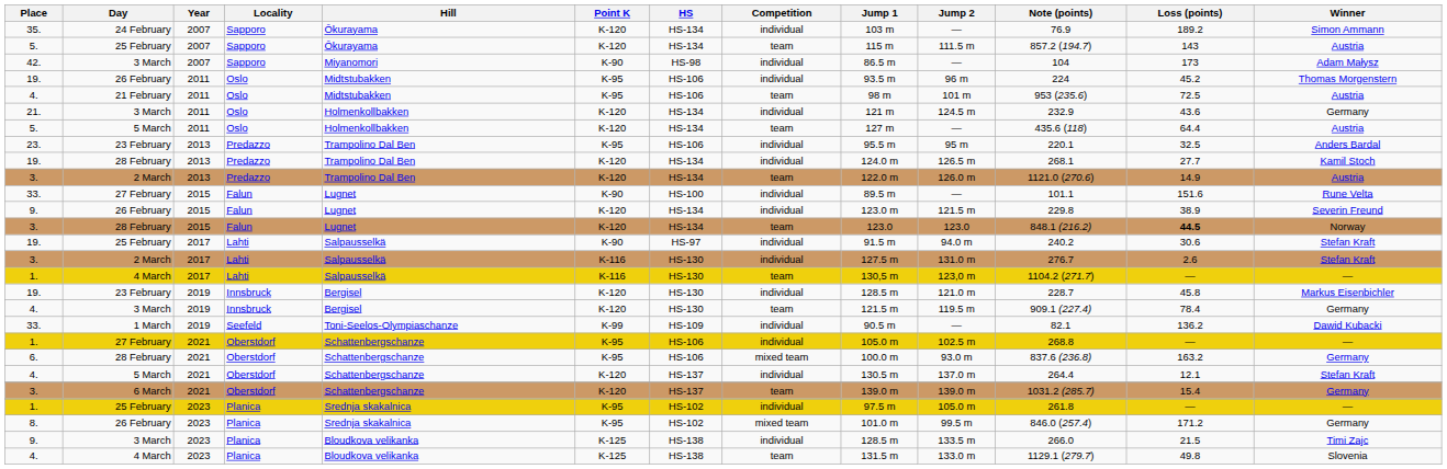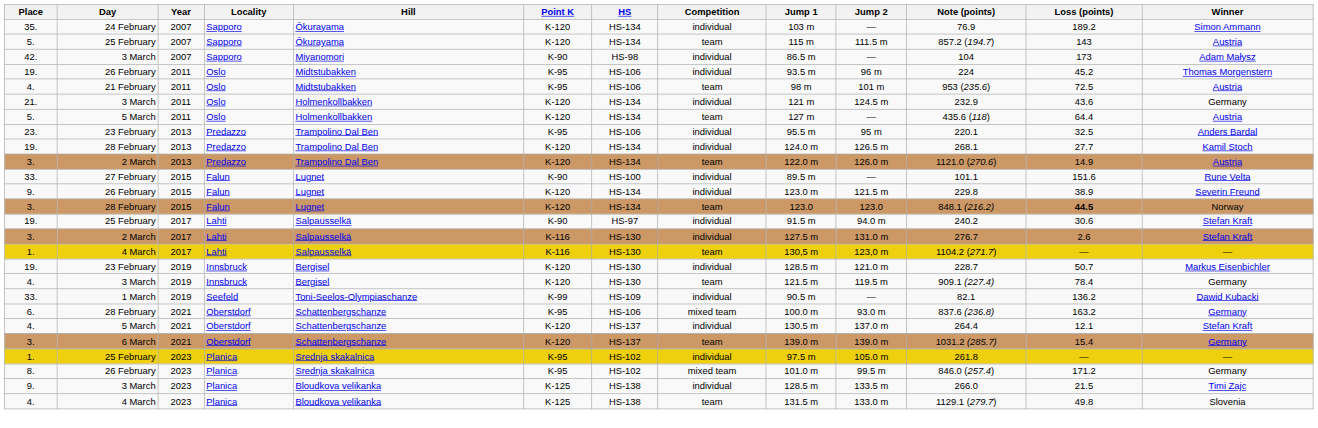19. / Innsbruck | Loss (points): 45.8 -> 50.7
- row: 1. | 27 February | 2021 | Oberstdorf | Schattenbergschanze | K-95 | HS-106 | individual | 105.0 m | 102.5 m | 268.8 | — | —
